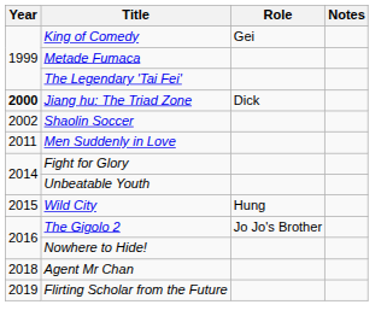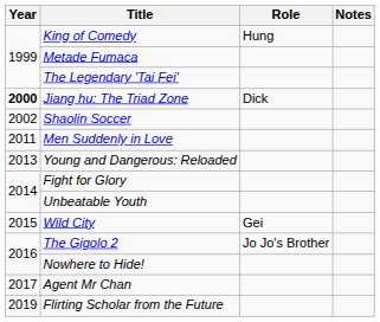King of Comedy | Role: Gei -> Hung
+ row: 2013 | Young and Dangerous: Reloaded
Wild City | Role: Hung -> Gei
Agent Mr Chan | Year: 2018 -> 2017
